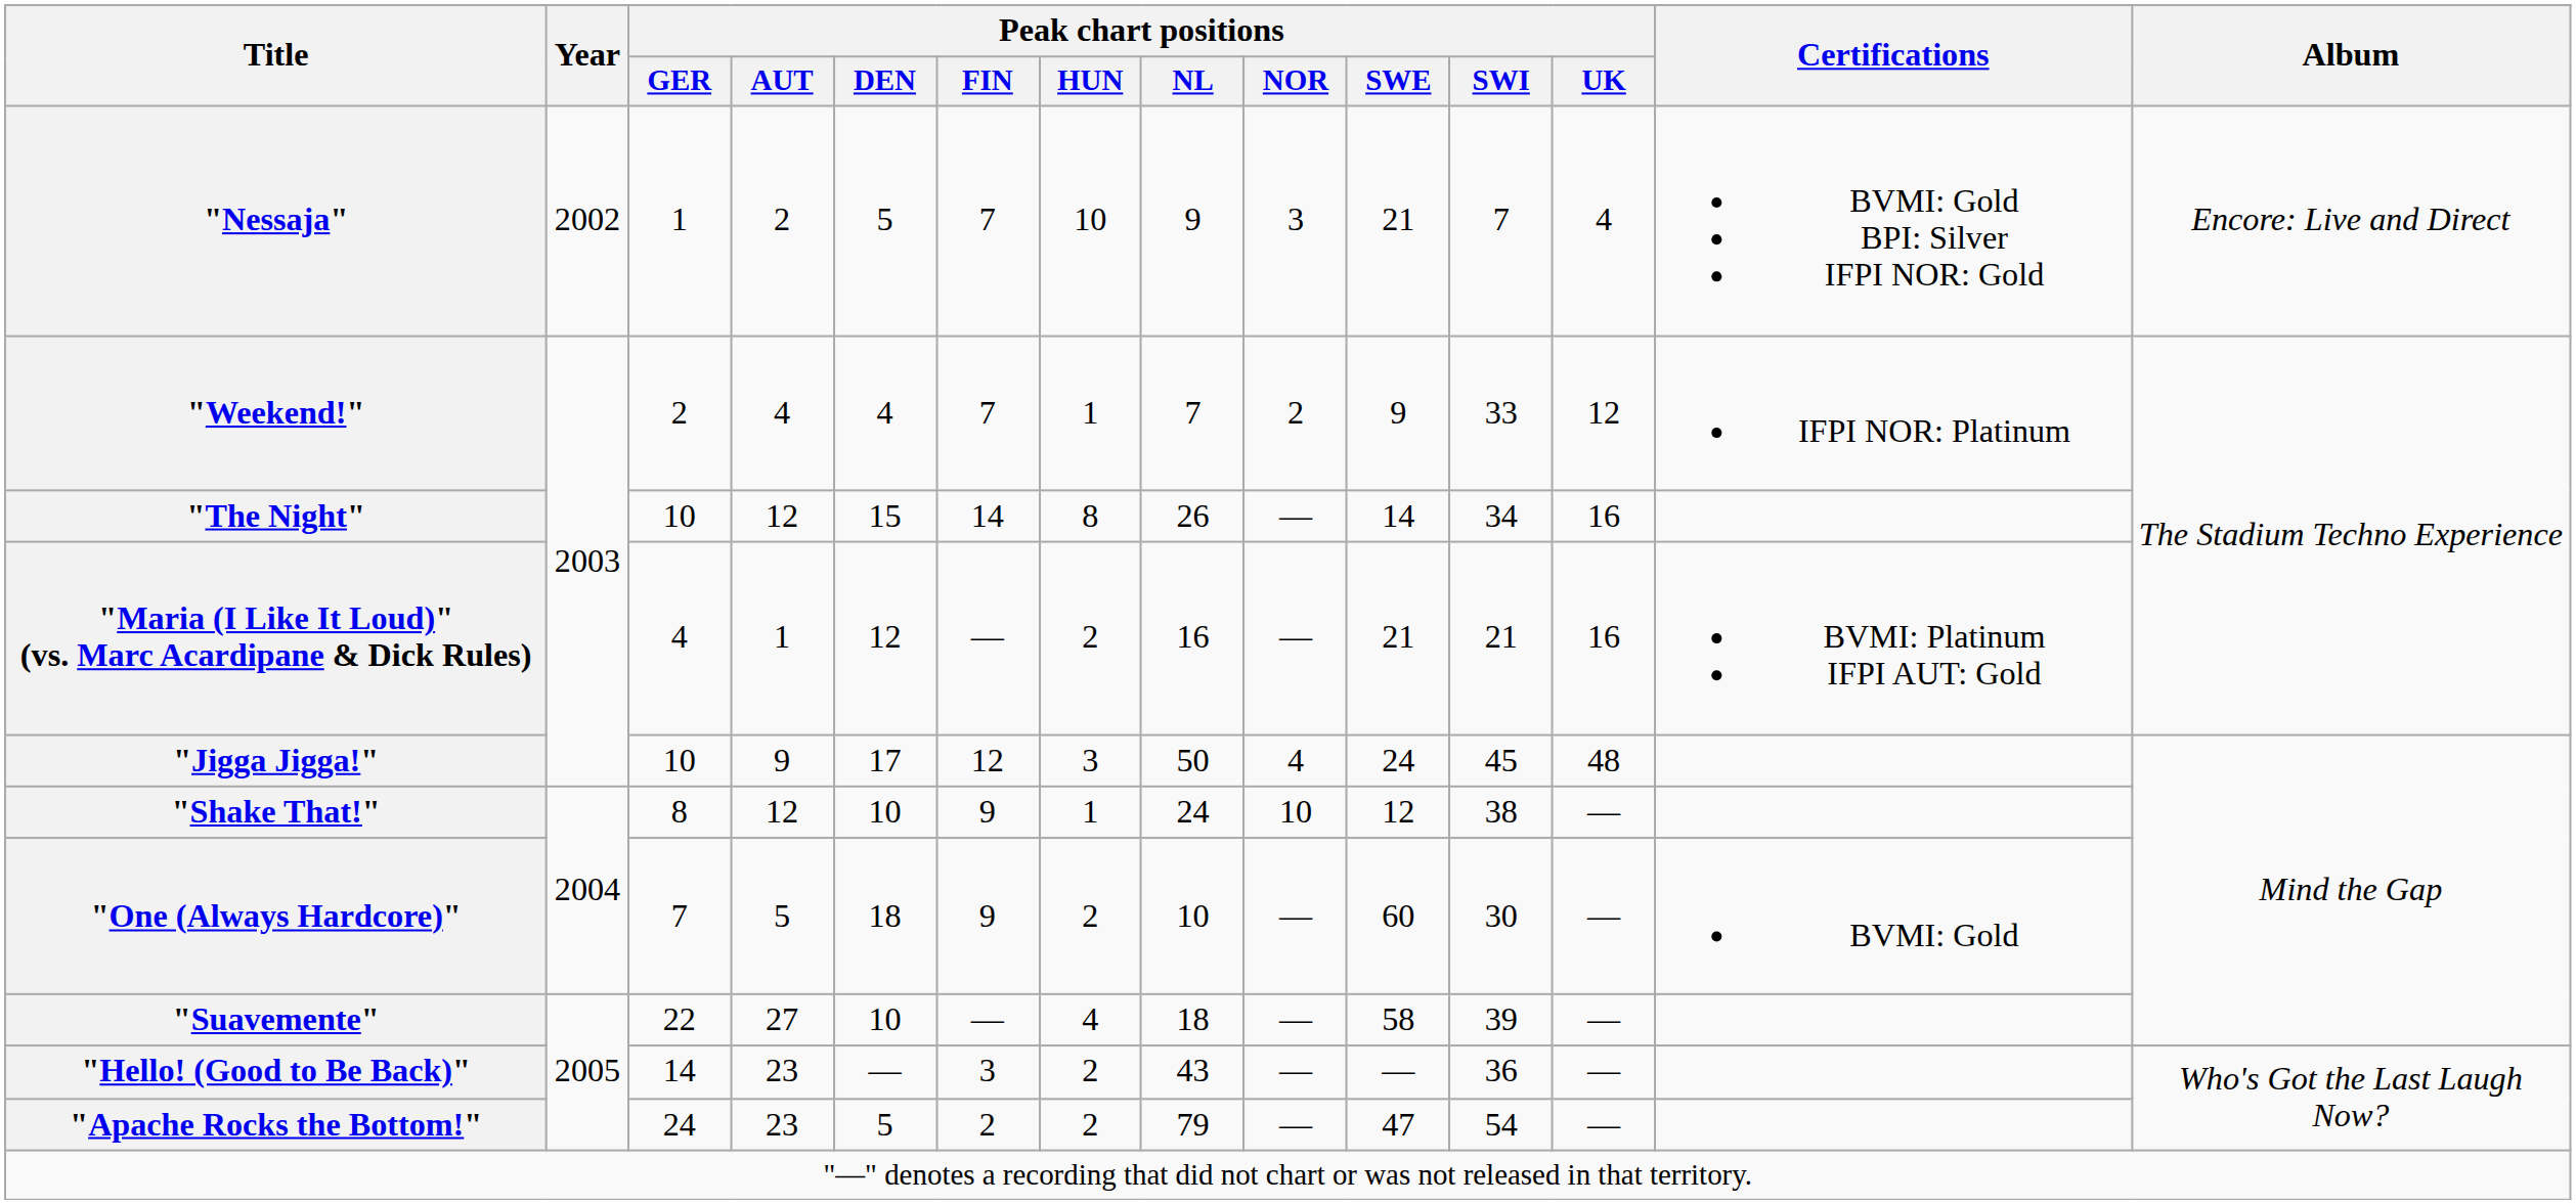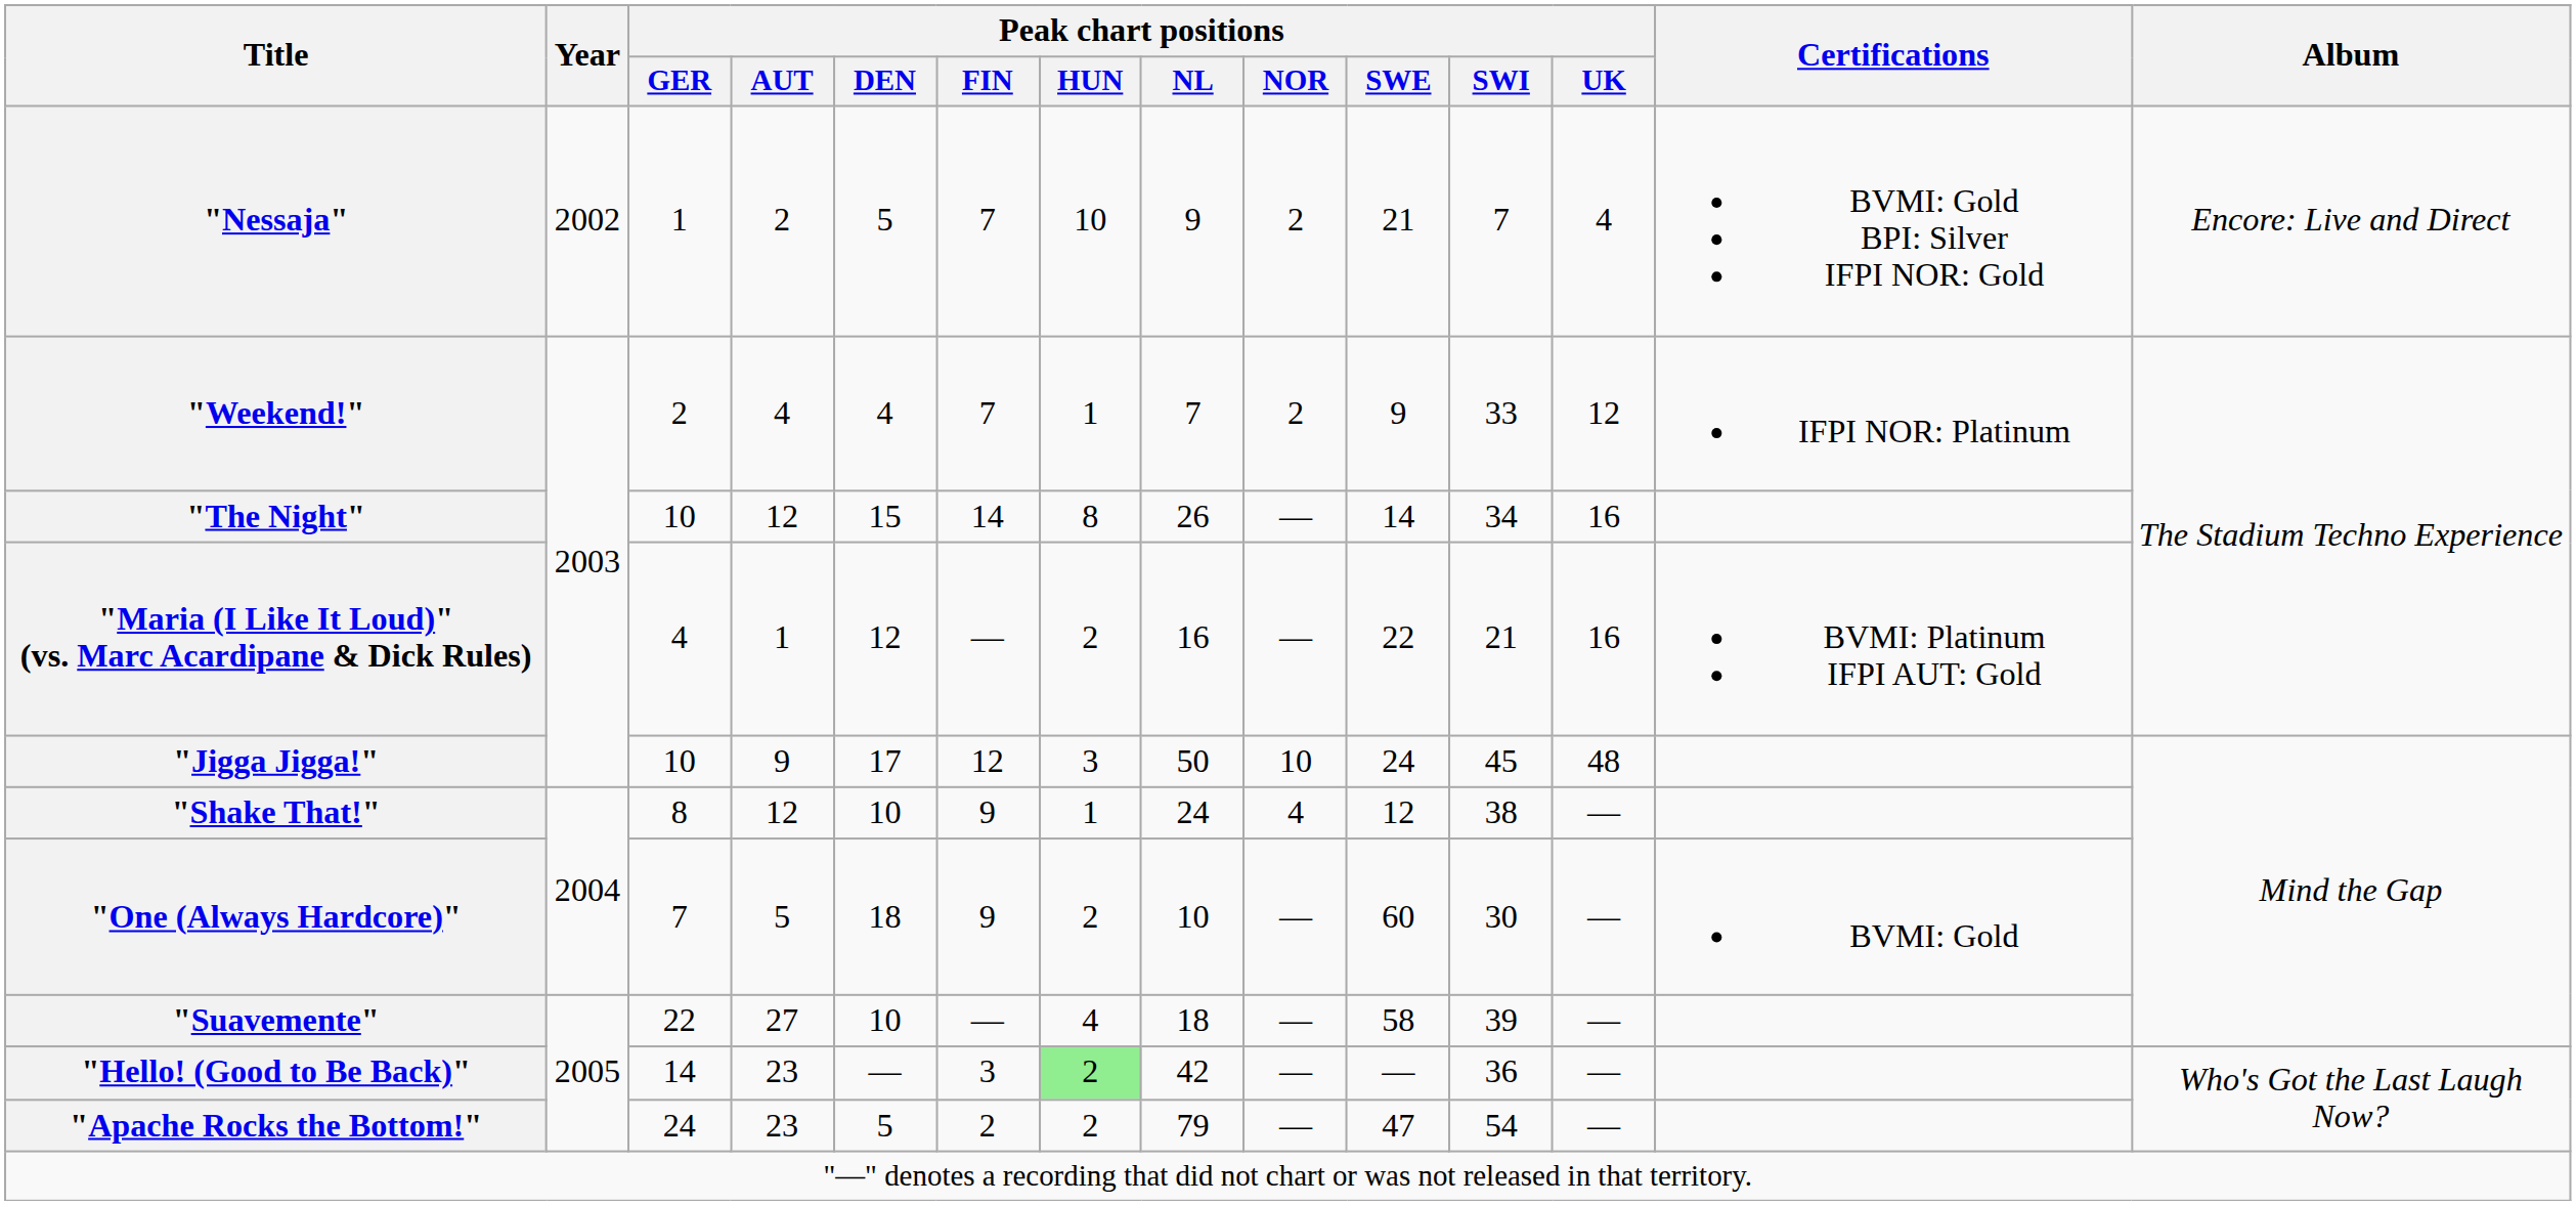"Nessaja" | Peak chart positions / NOR: 3 -> 2
"Maria (I Like It Loud)" (vs. Marc Acardipane & Dick Rules) | Peak chart positions / SWE: 21 -> 22
"Jigga Jigga!" | Peak chart positions / NOR: 4 -> 10
"Shake That!" | Peak chart positions / NOR: 10 -> 4
"Hello! (Good to Be Back)" | Peak chart positions / HUN: no background -> lightgreen background
"Hello! (Good to Be Back)" | Peak chart positions / NL: 43 -> 42
